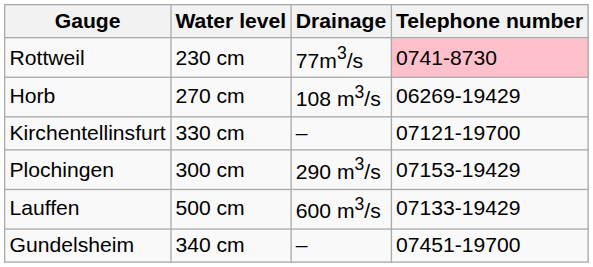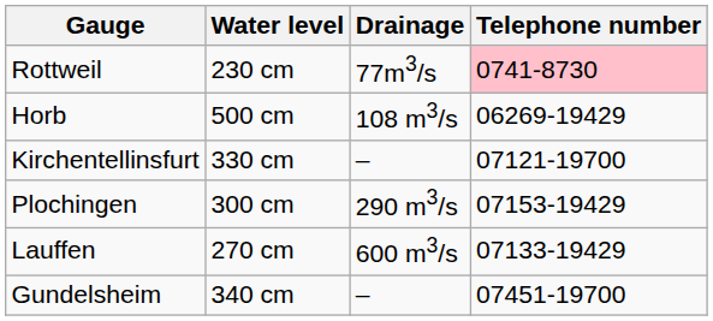Horb | Water level: 270 cm -> 500 cm
Lauffen | Water level: 500 cm -> 270 cm
